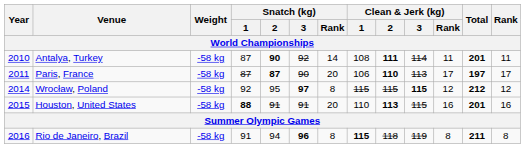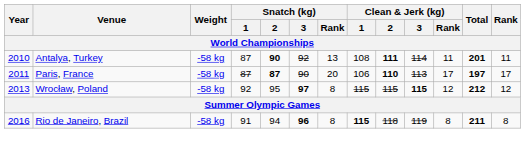Antalya, Turkey | Snatch (kg) / Rank: 14 -> 13
Wrocław, Poland | Year: 2014 -> 2013
- row: 2015 | Houston, United States | -58 kg | 88 | 91 | 91 | 20 | 110 | 113 | 115 | 16 | 201 | 16
